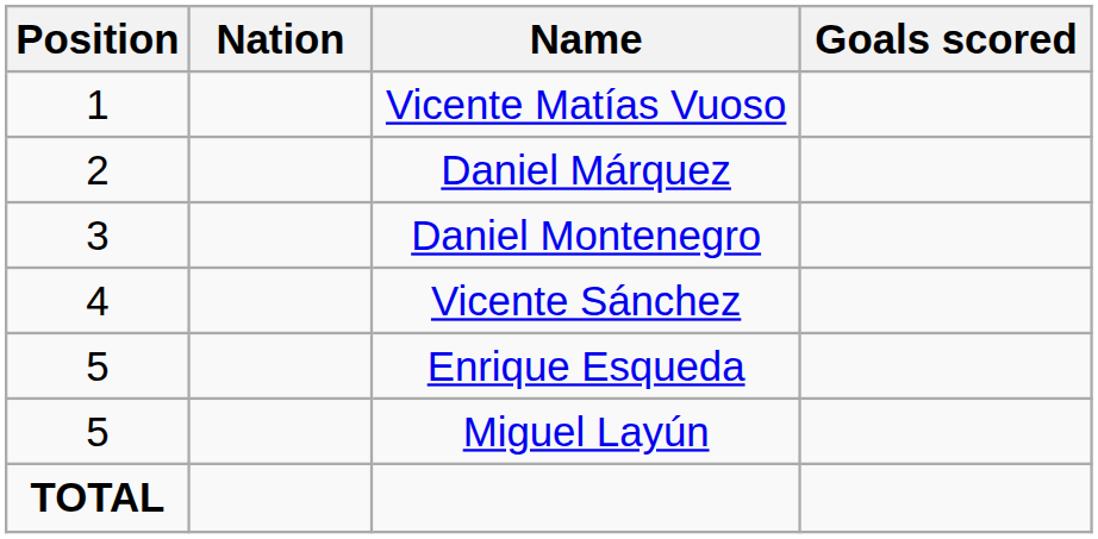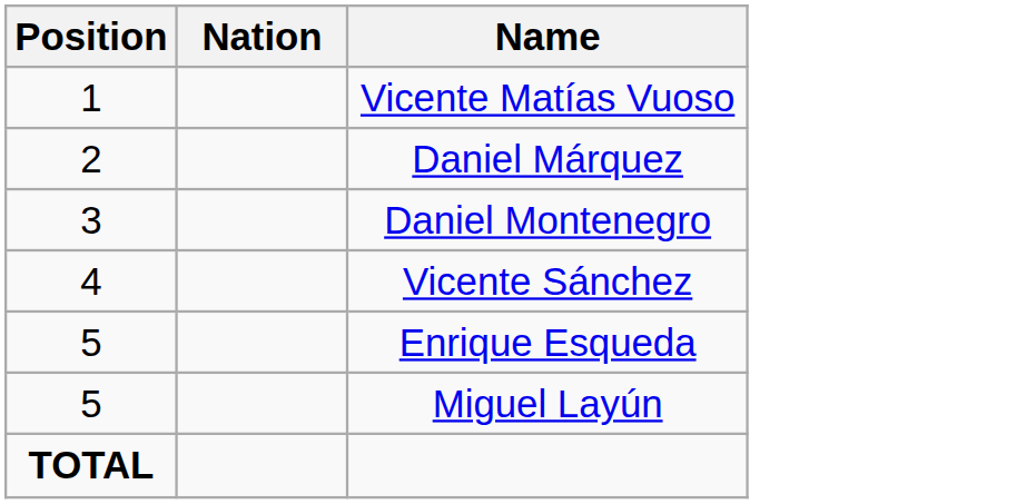- column: Goals scored
